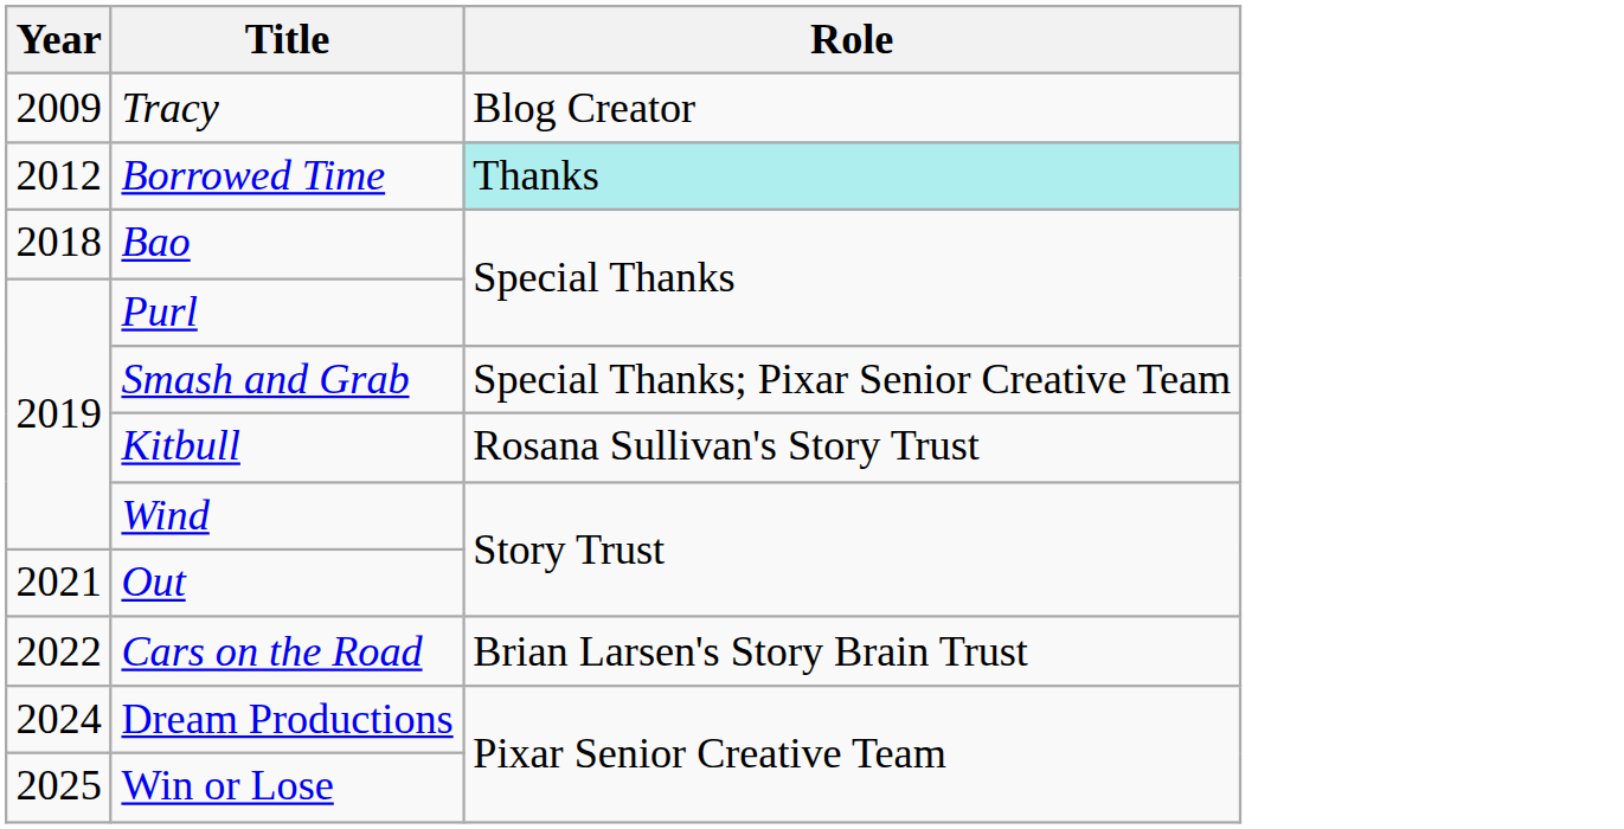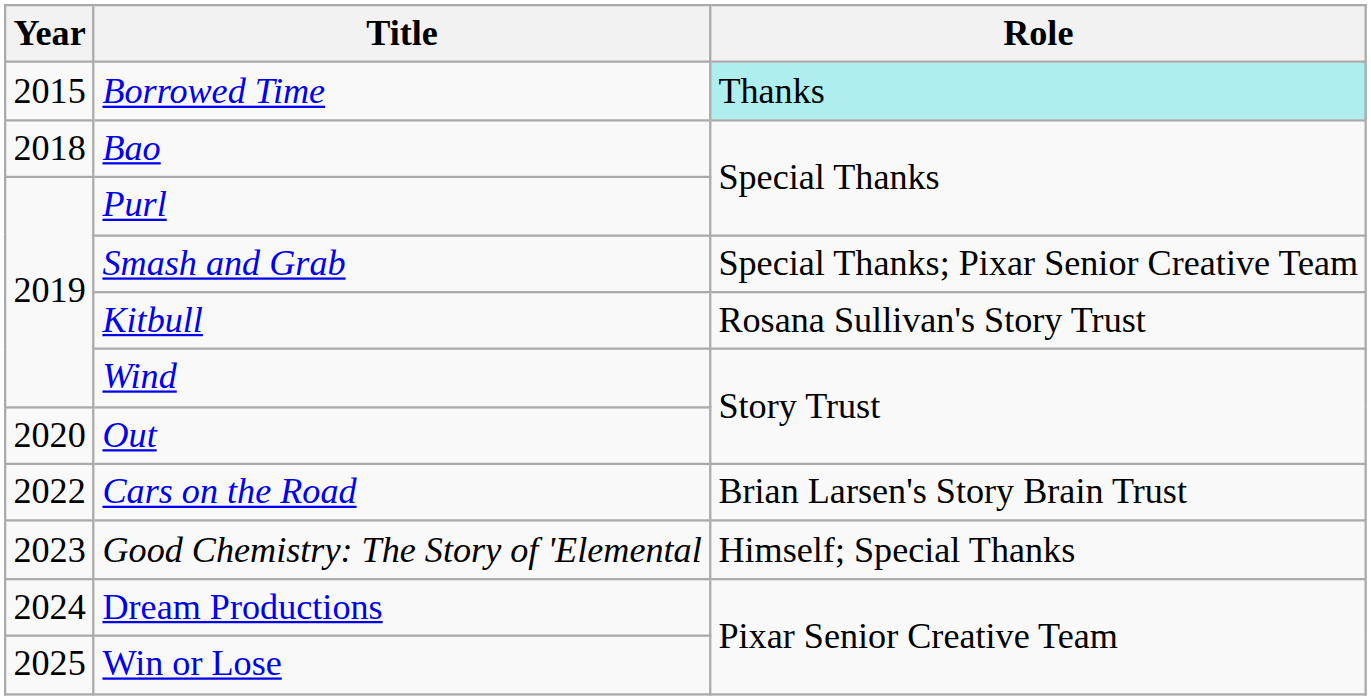- row: 2009 | Tracy | Blog Creator
Borrowed Time | Year: 2012 -> 2015
Out | Year: 2021 -> 2020
+ row: 2023 | Good Chemistry: The Story of 'Elemental | Himself; Special Thanks
